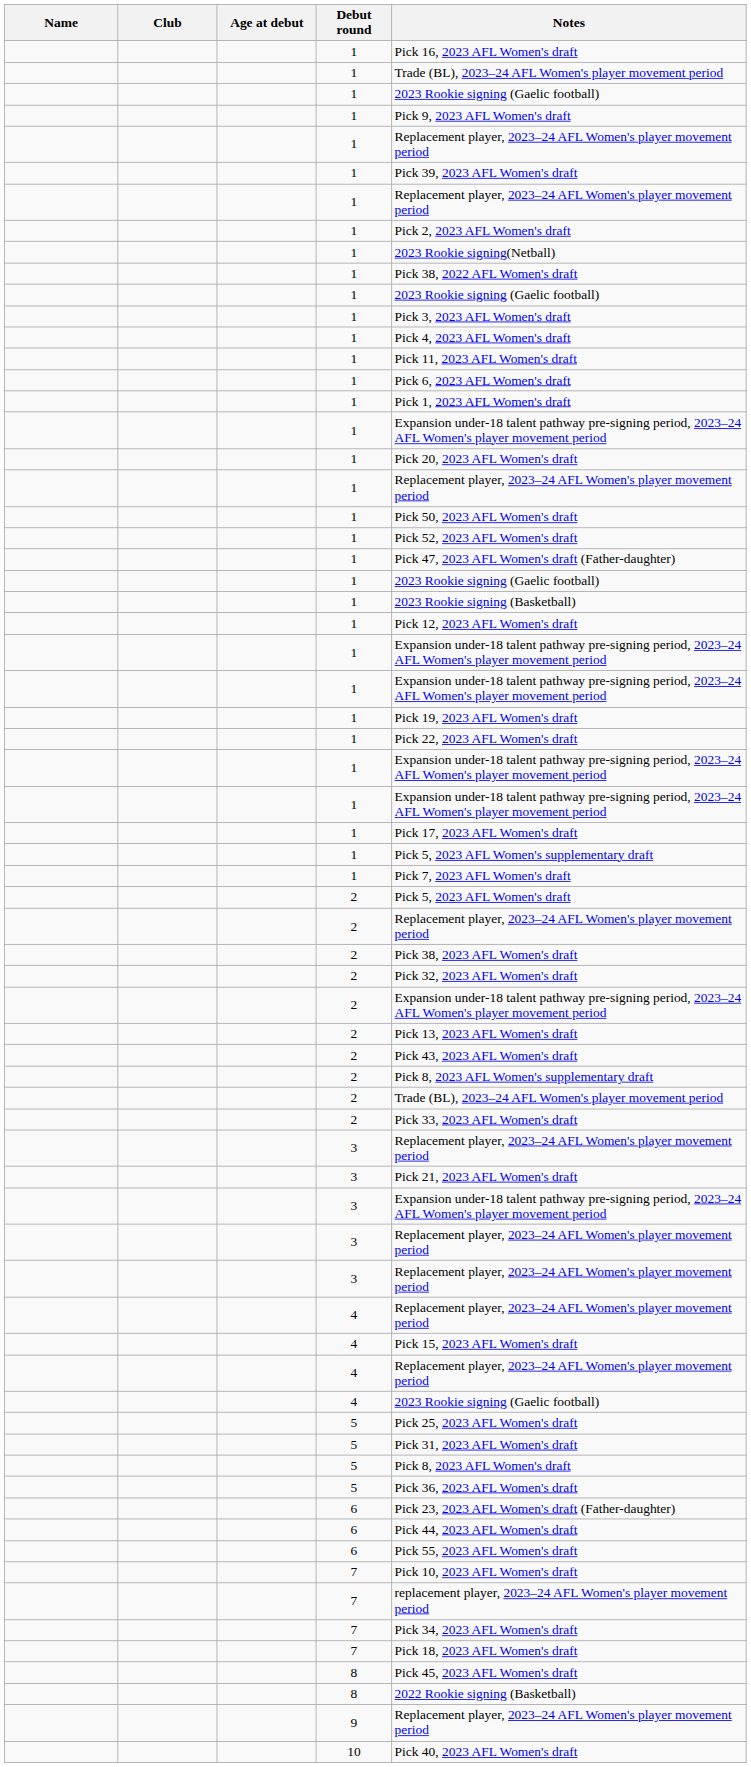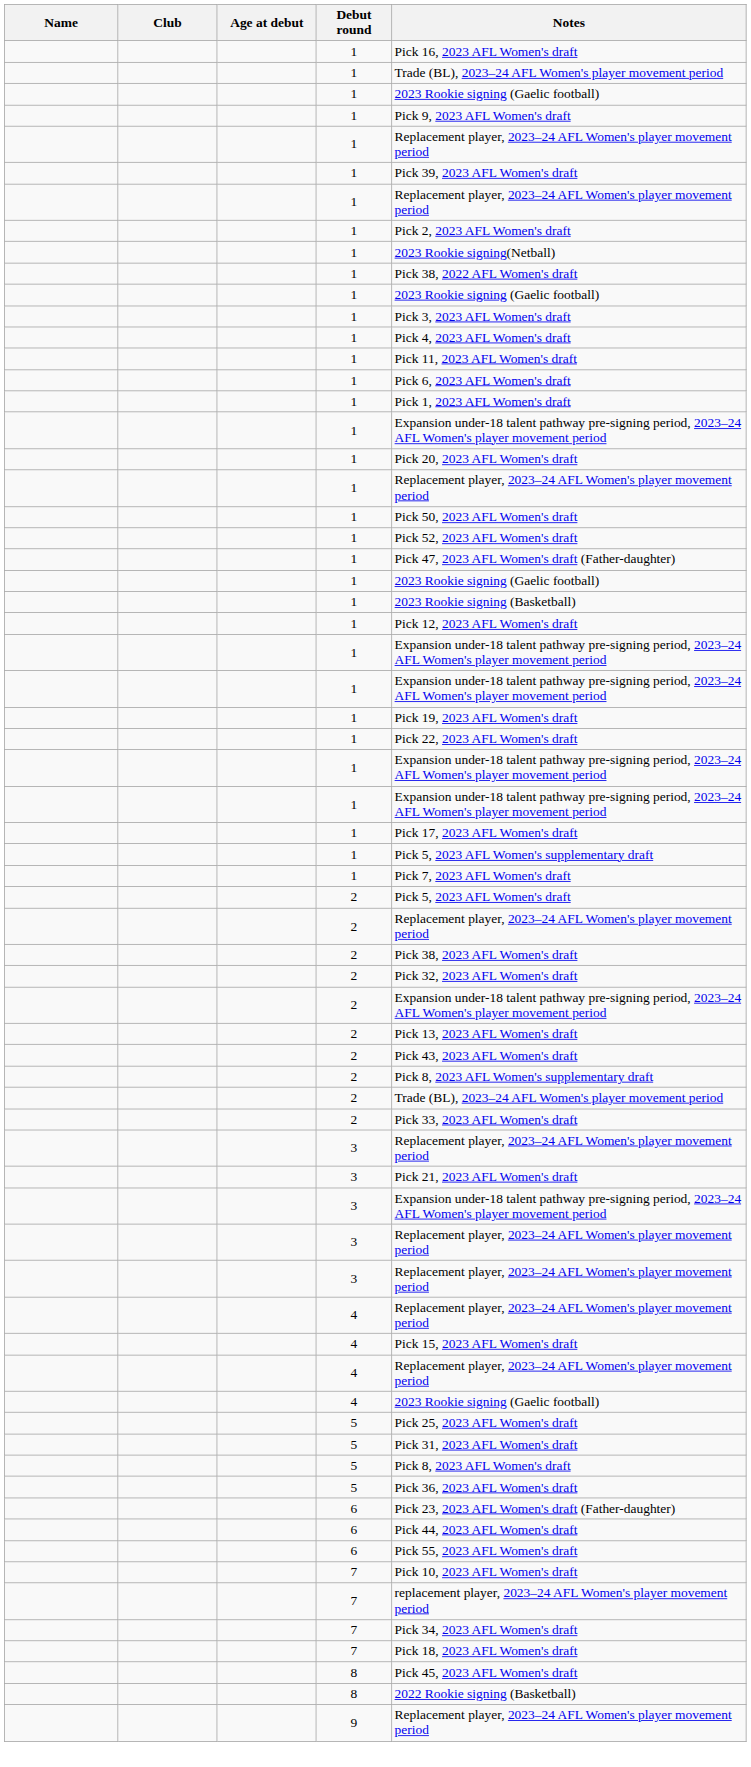- row: 10 | Pick 40, 2023 AFL Women's draft
